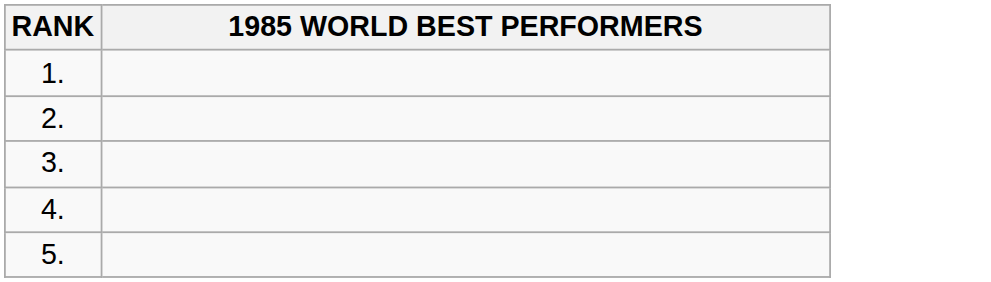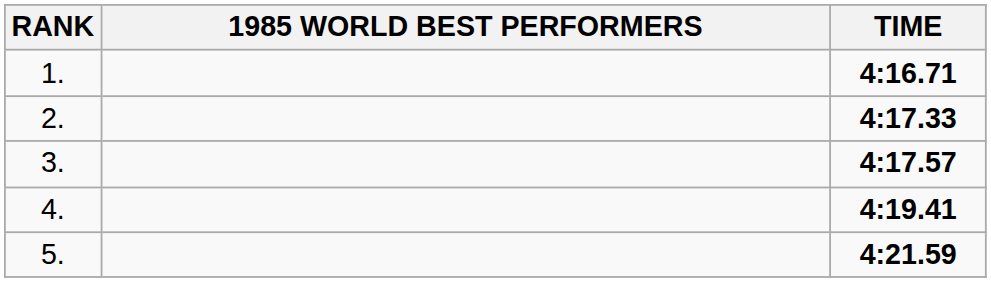+ column: TIME | 4:16.71 | 4:17.33 | 4:17.57 | 4:19.41 | 4:21.59
